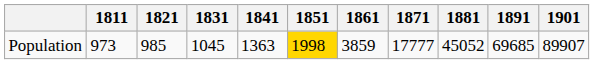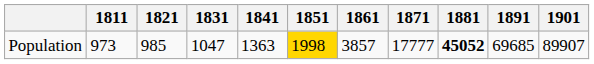Population | 1831: 1045 -> 1047
Population | 1861: 3859 -> 3857
Population | 1881: normal -> bold
